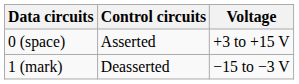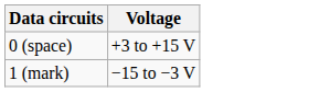- column: Control circuits | Asserted | Deasserted
